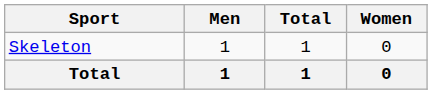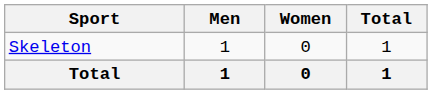columns swapped: Women <-> Total
